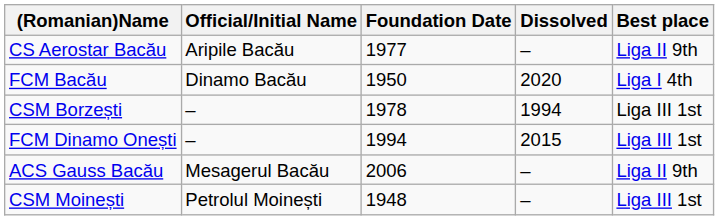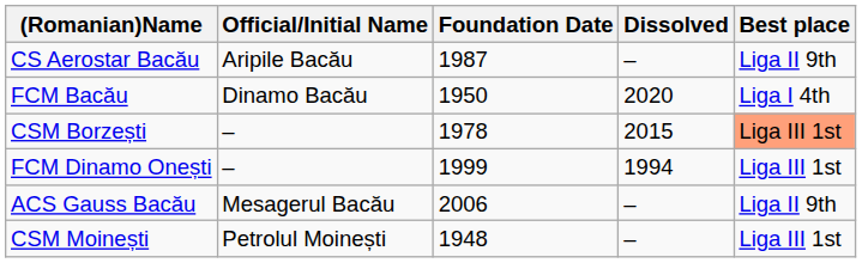CS Aerostar Bacău | Foundation Date: 1977 -> 1987
CSM Borzești | Dissolved: 1994 -> 2015
CSM Borzești | Best place: no background -> lightsalmon background
FCM Dinamo Onești | Foundation Date: 1994 -> 1999
FCM Dinamo Onești | Dissolved: 2015 -> 1994
